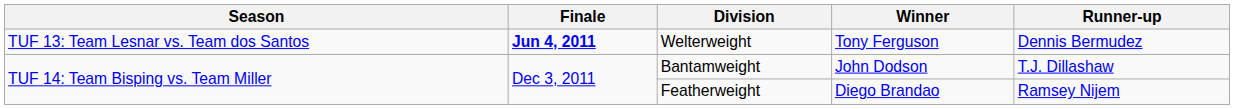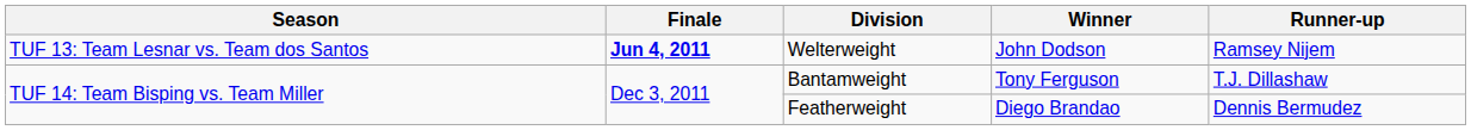Welterweight | Winner: Tony Ferguson -> John Dodson
Welterweight | Runner-up: Dennis Bermudez -> Ramsey Nijem
Bantamweight | Winner: John Dodson -> Tony Ferguson
Featherweight | Runner-up: Ramsey Nijem -> Dennis Bermudez
